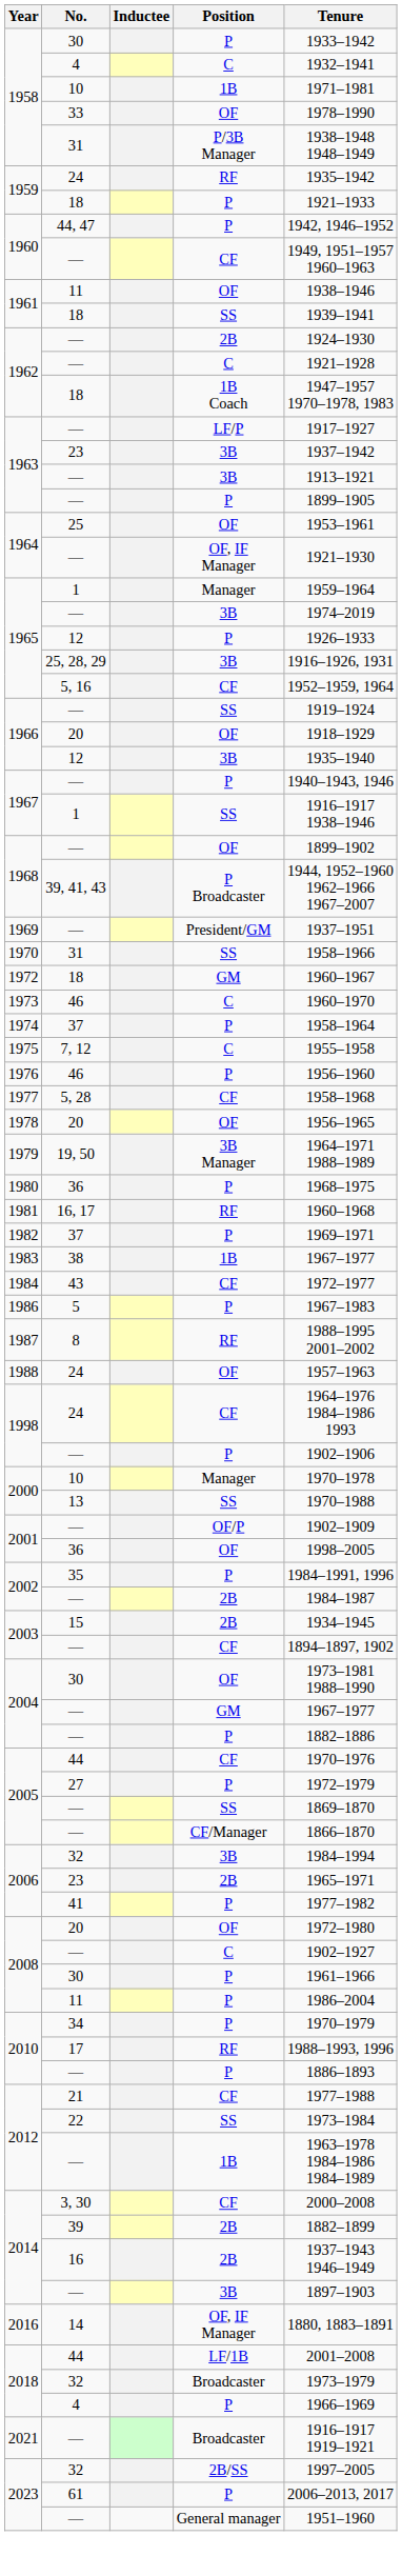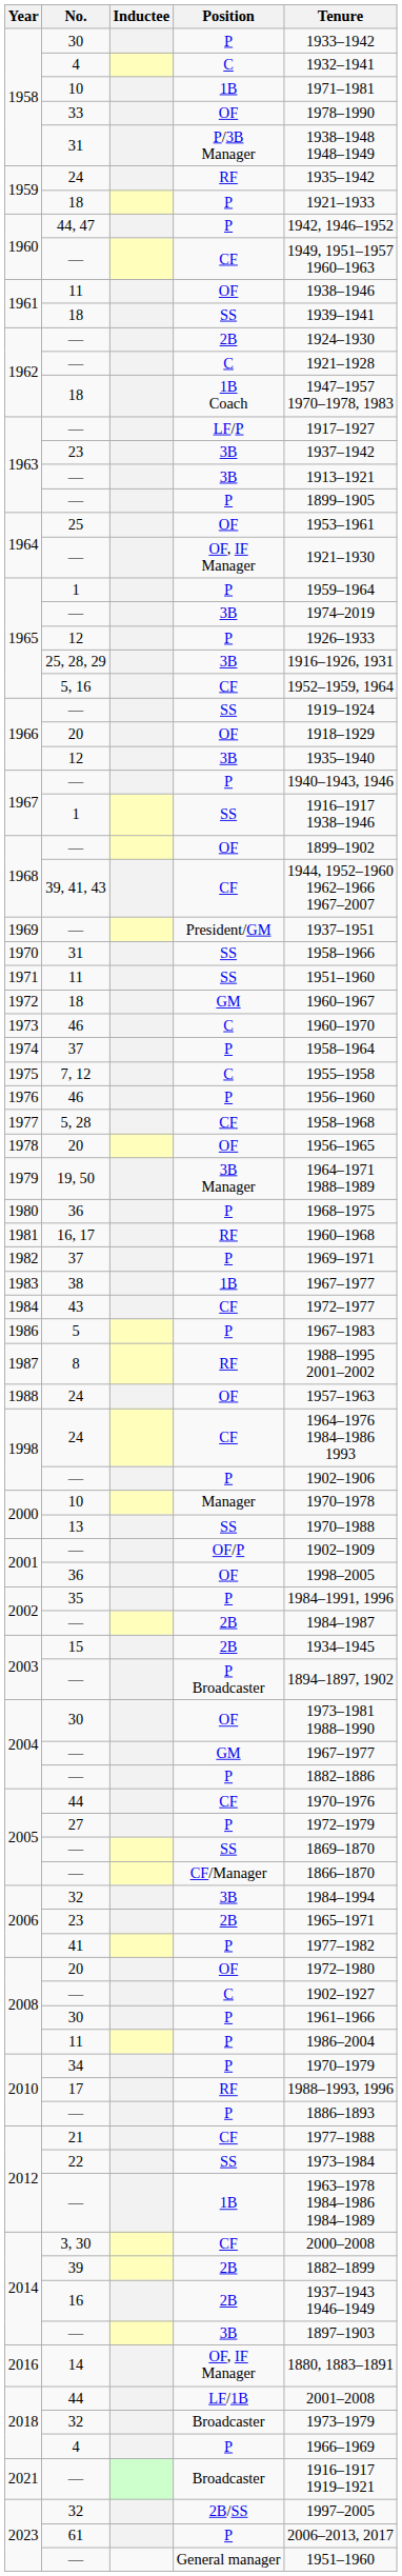1965 / 1 | Position: Manager -> P
1968 / 39, 41, 43 | Position: P Broadcaster -> CF
+ row: 1971 | 11 | SS | 1951–1960
2003 / — | Position: CF -> P Broadcaster
